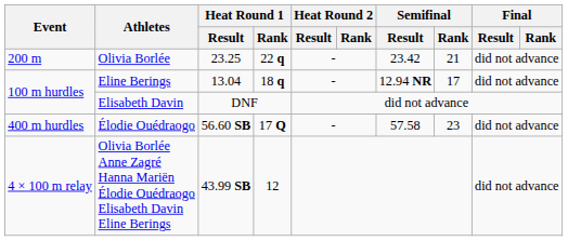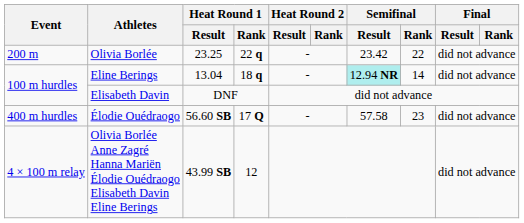Olivia Borlée | Semifinal / Rank: 21 -> 22
Eline Berings | Semifinal / Result: no background -> paleturquoise background
Eline Berings | Semifinal / Rank: 17 -> 14
